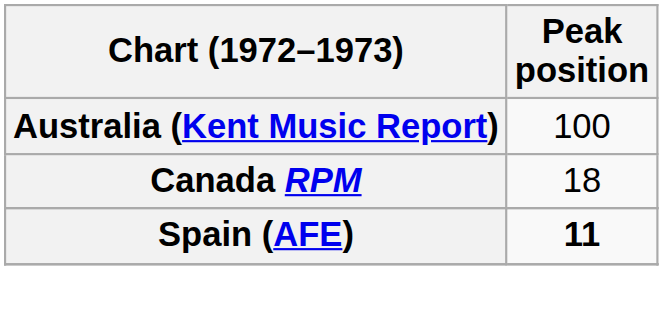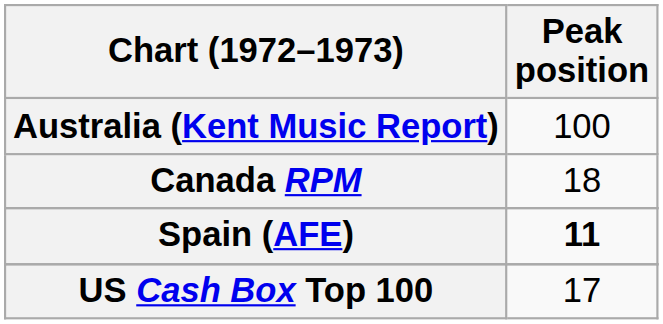+ row: US Cash Box Top 100 | 17
